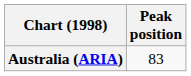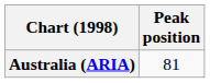Australia (ARIA) | Peak position: 83 -> 81
